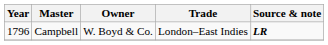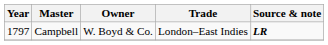Campbell | Year: 1796 -> 1797
